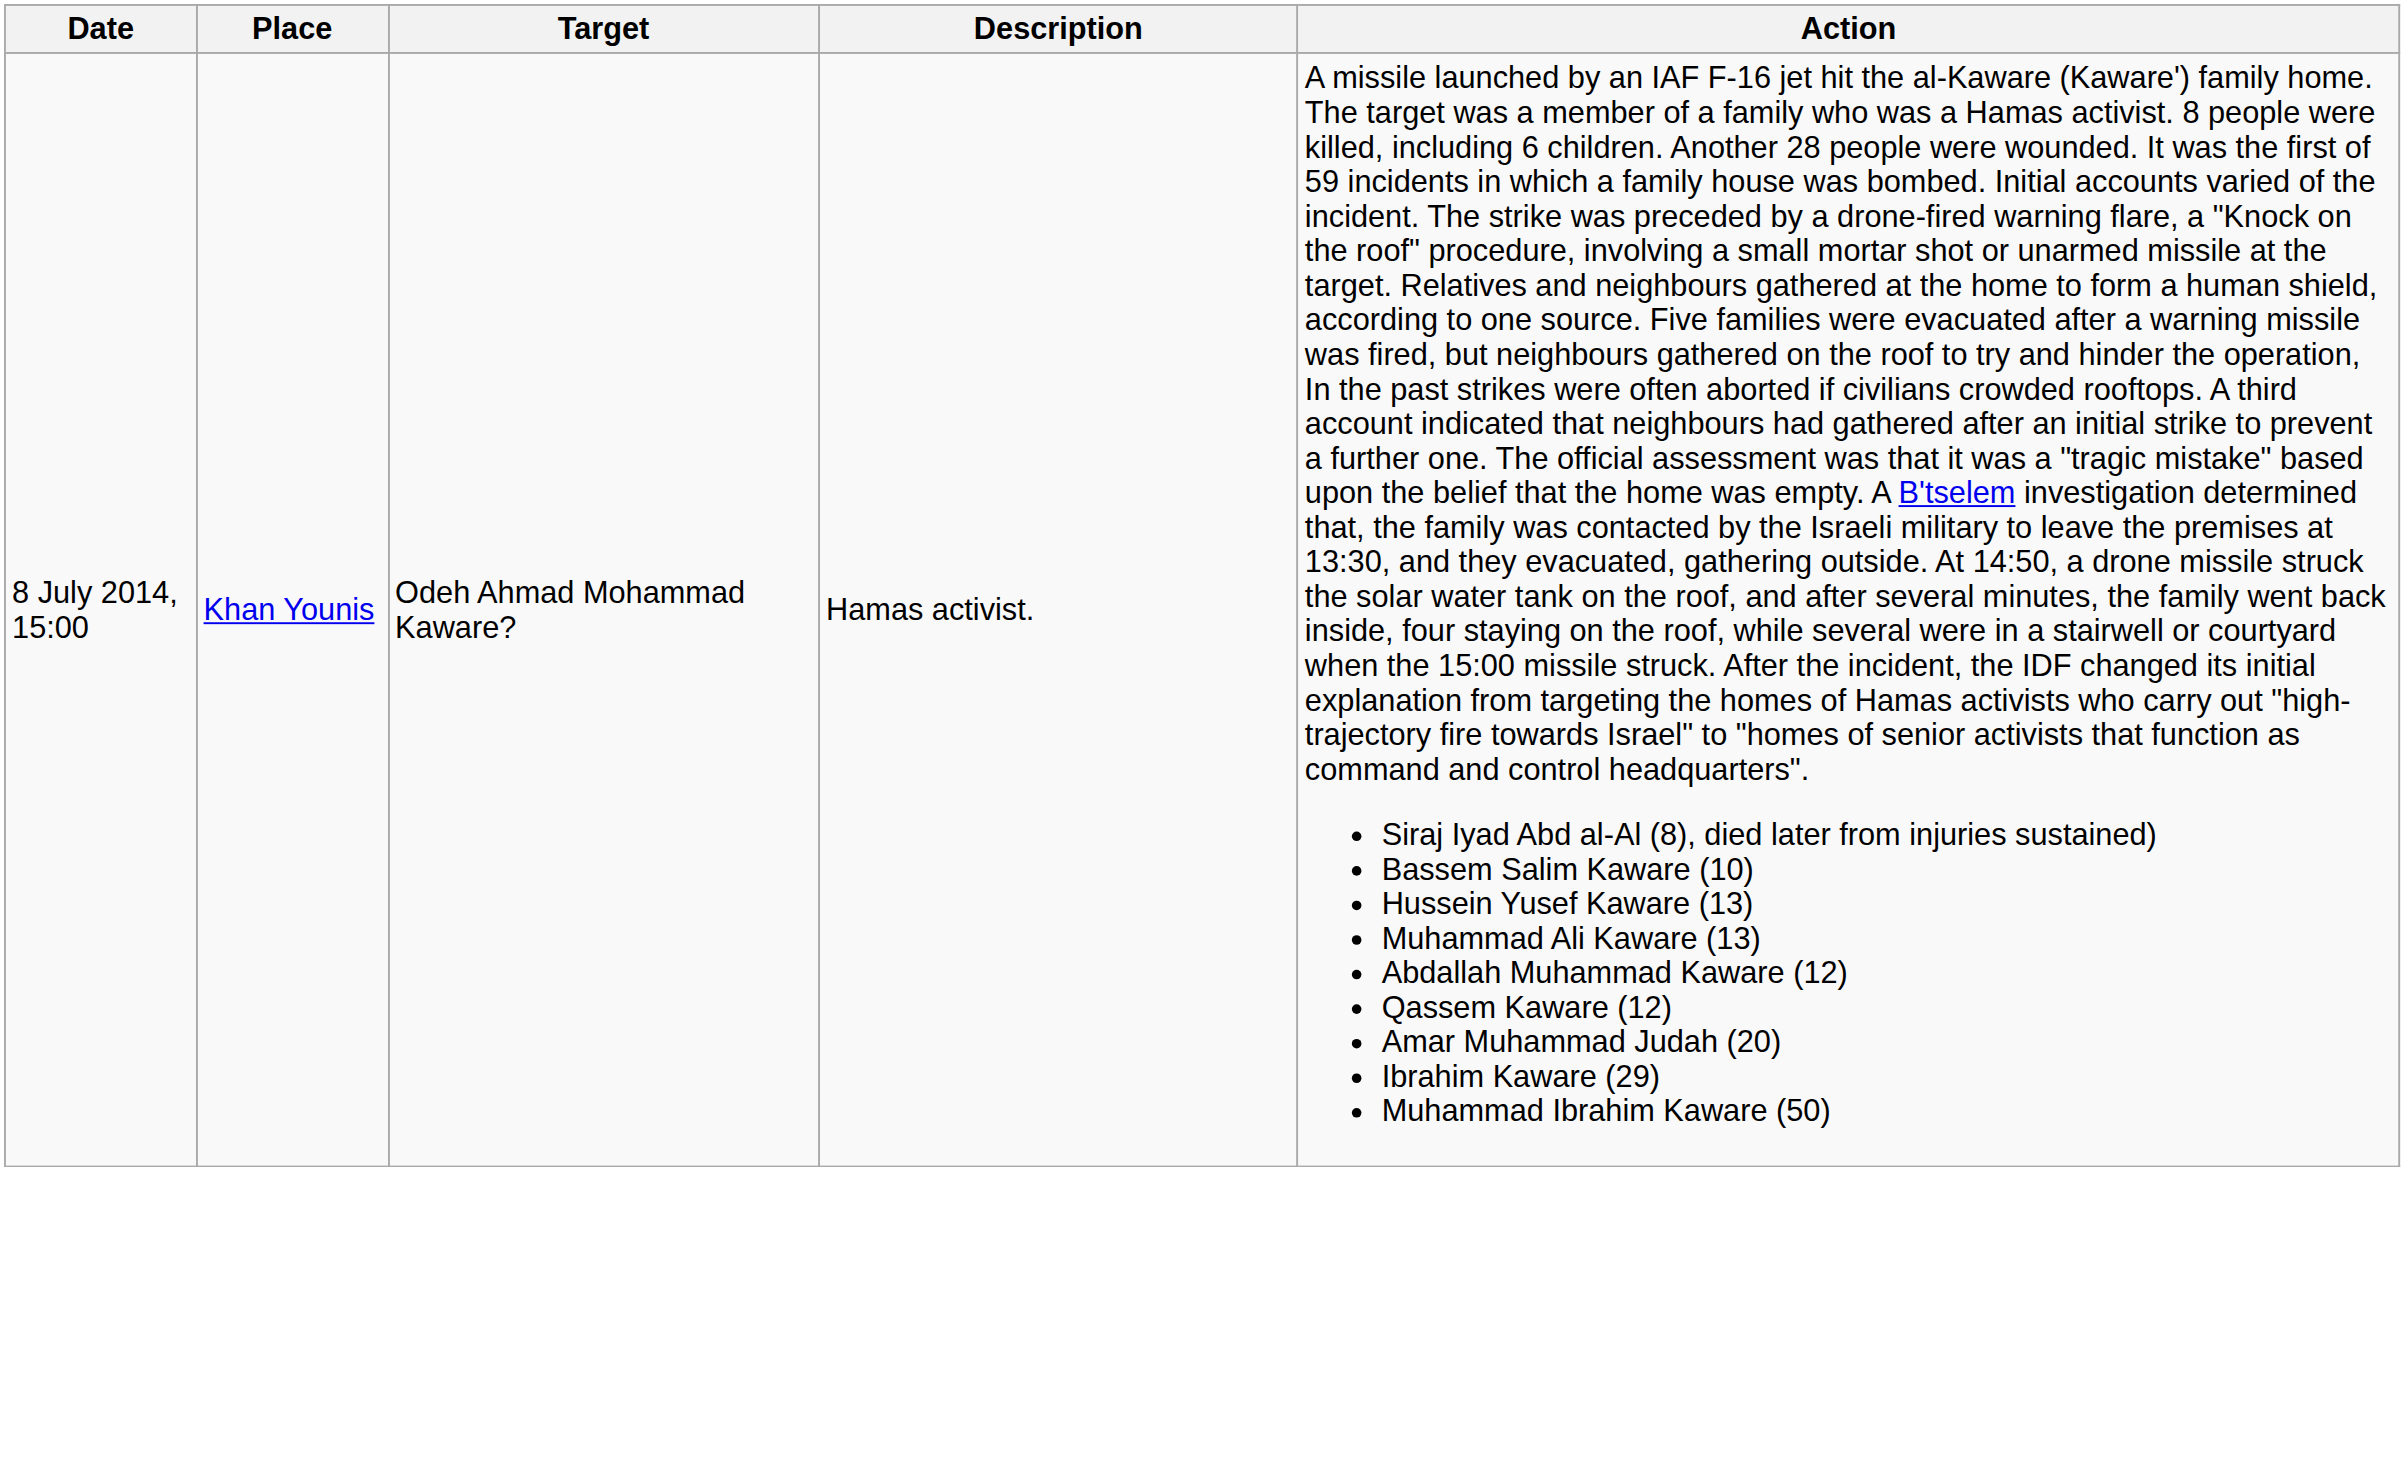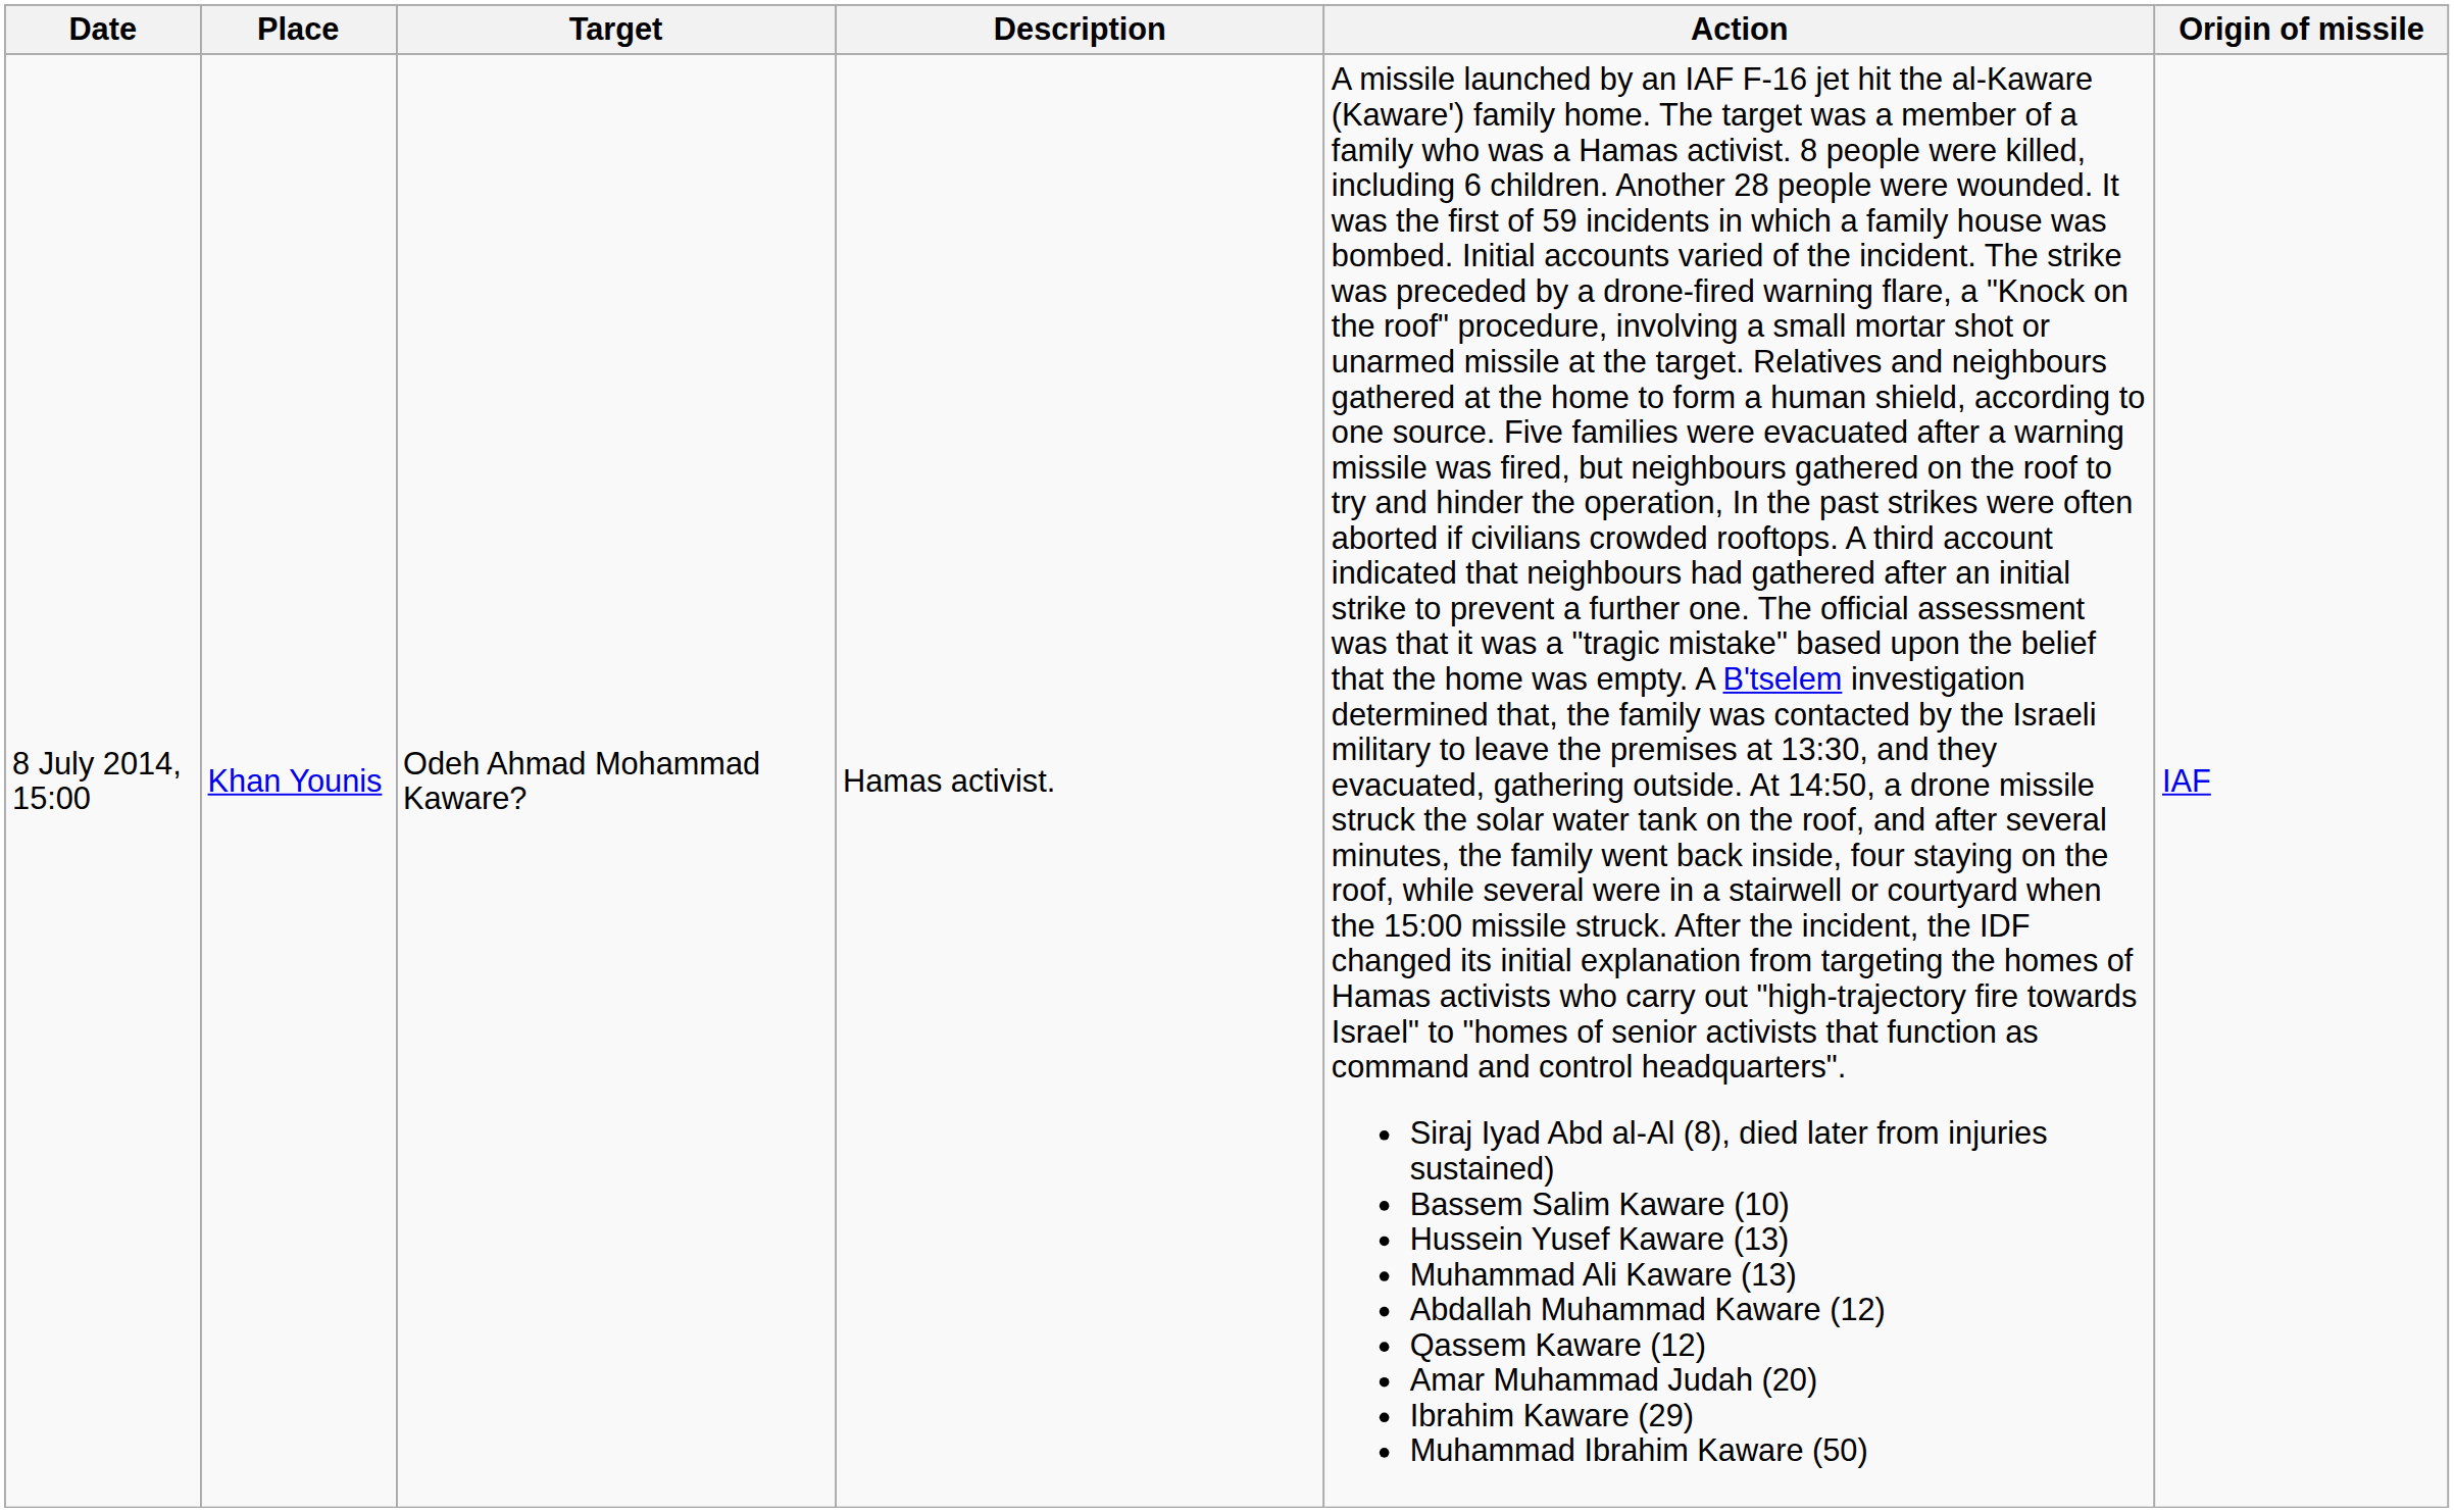+ column: Origin of missile | IAF
